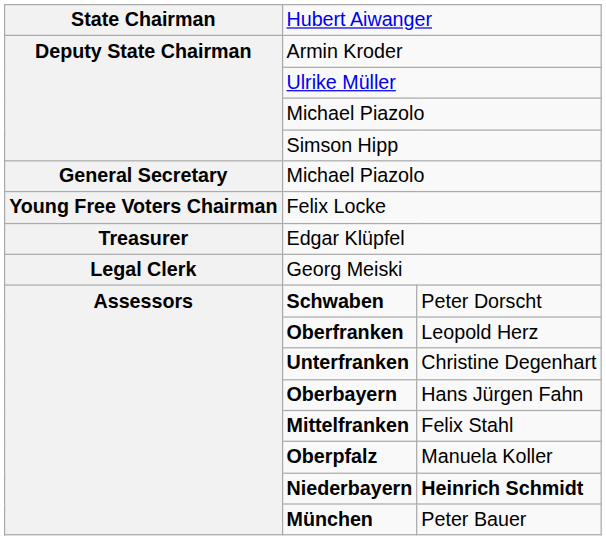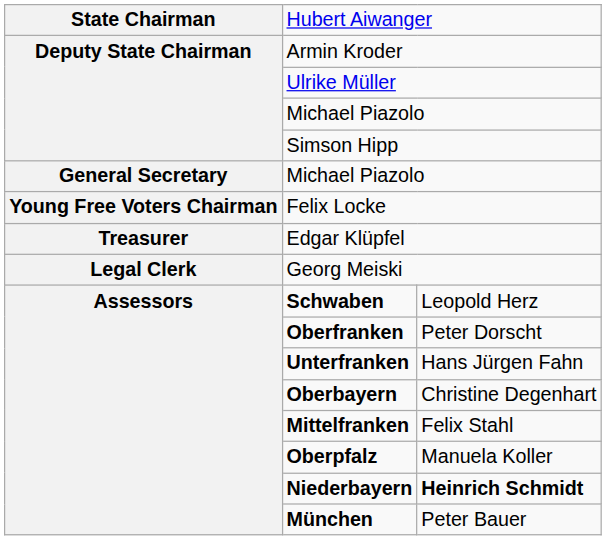Schwaben | column 3: Peter Dorscht -> Leopold Herz
Oberfranken | column 3: Leopold Herz -> Peter Dorscht
Unterfranken | column 3: Christine Degenhart -> Hans Jürgen Fahn
Oberbayern | column 3: Hans Jürgen Fahn -> Christine Degenhart
